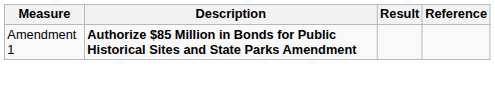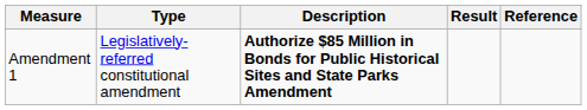+ column: Type | Legislatively-referred constitutional amendment
